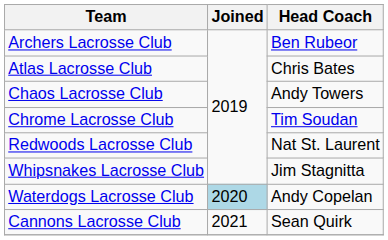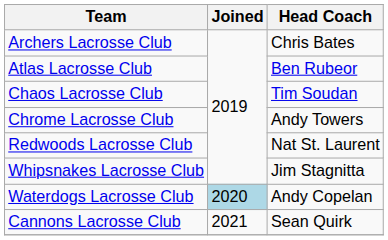Archers Lacrosse Club | Head Coach: Ben Rubeor -> Chris Bates
Atlas Lacrosse Club | Head Coach: Chris Bates -> Ben Rubeor
Chaos Lacrosse Club | Head Coach: Andy Towers -> Tim Soudan
Chrome Lacrosse Club | Head Coach: Tim Soudan -> Andy Towers
